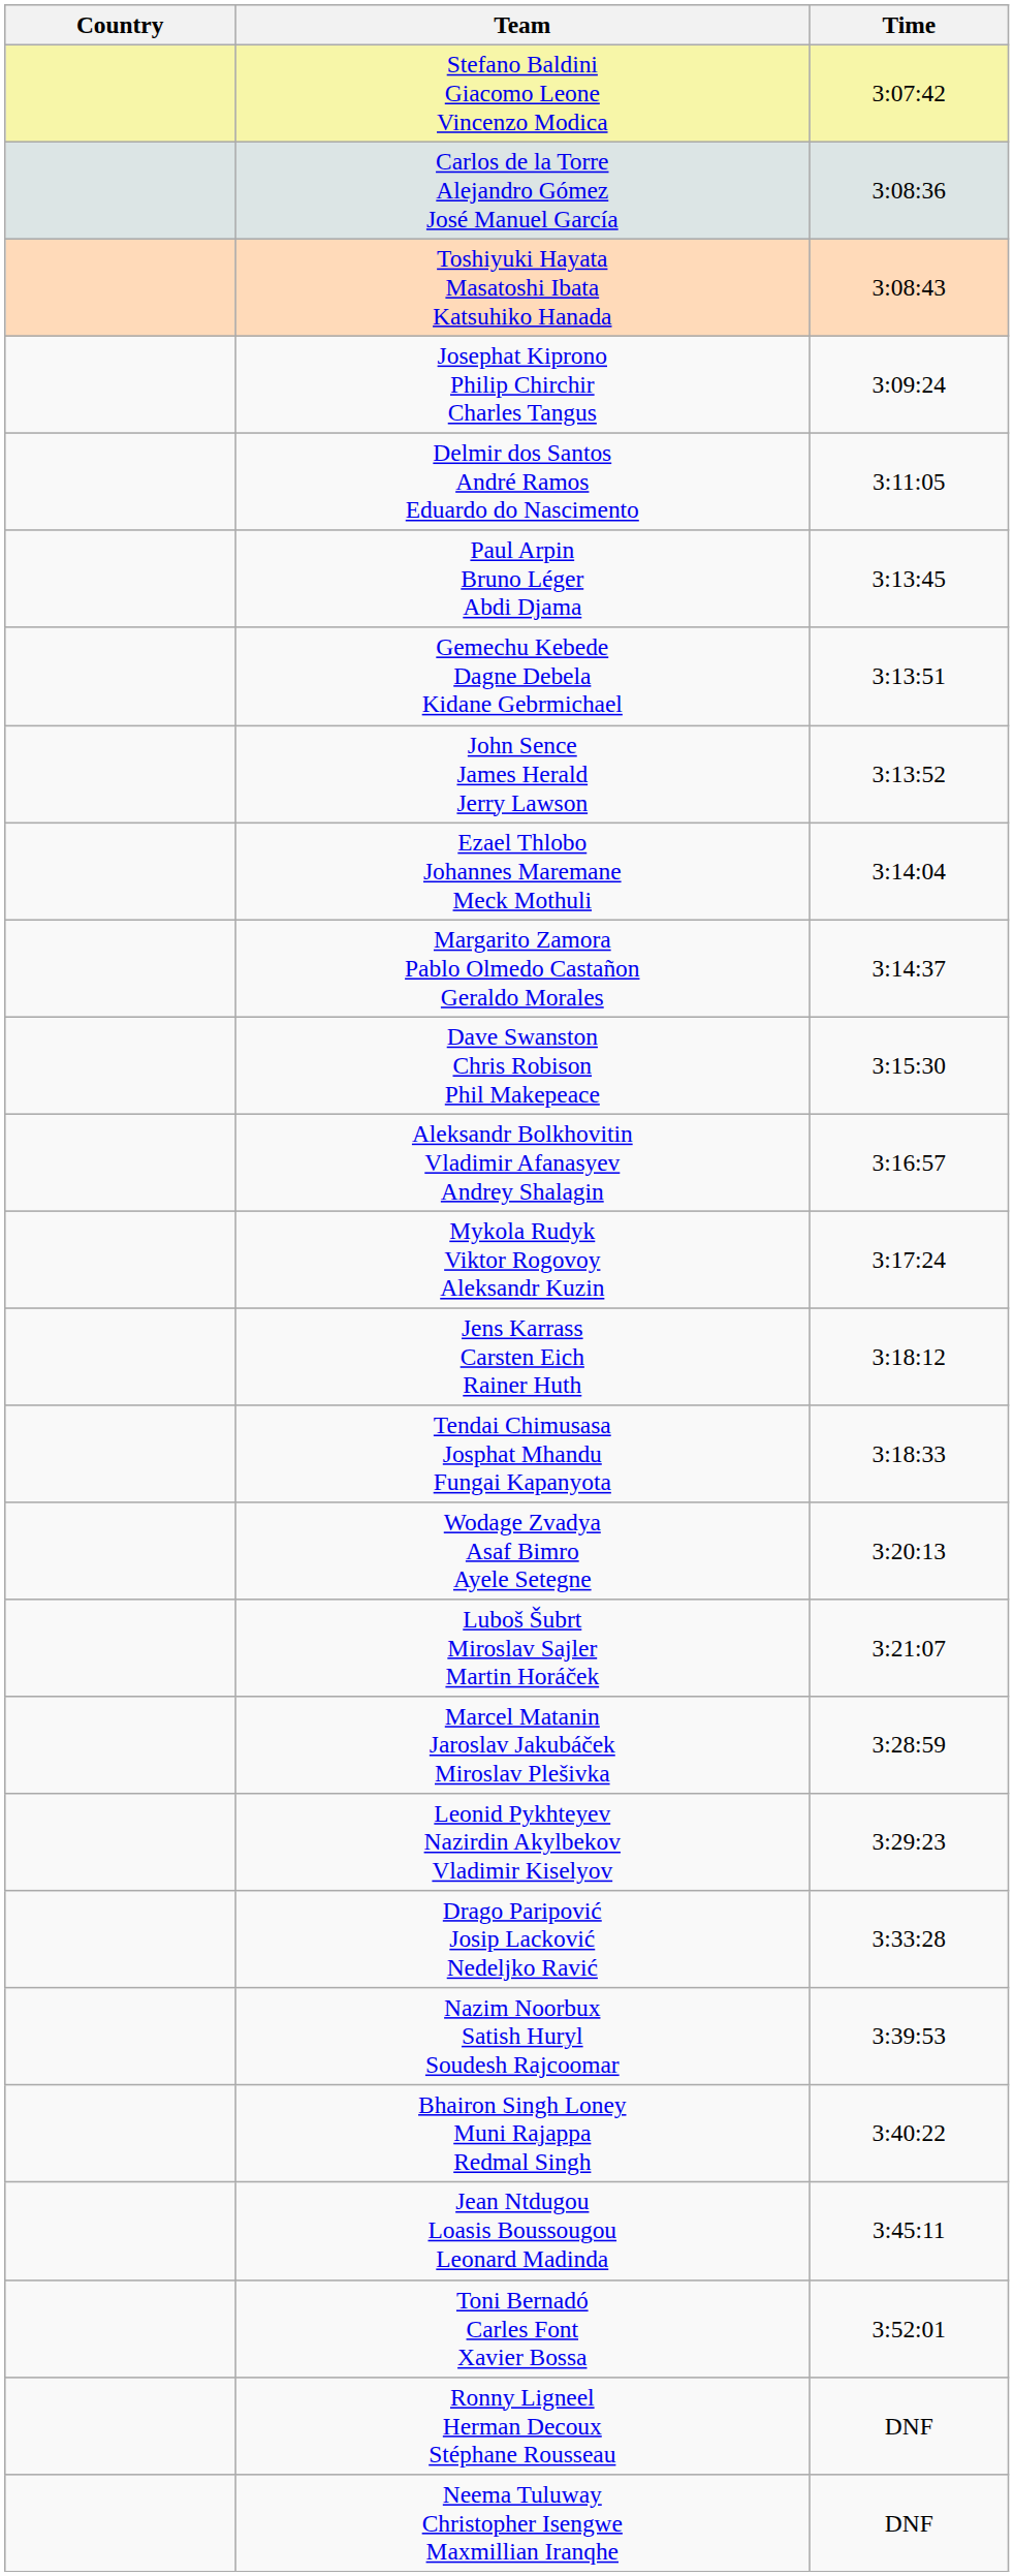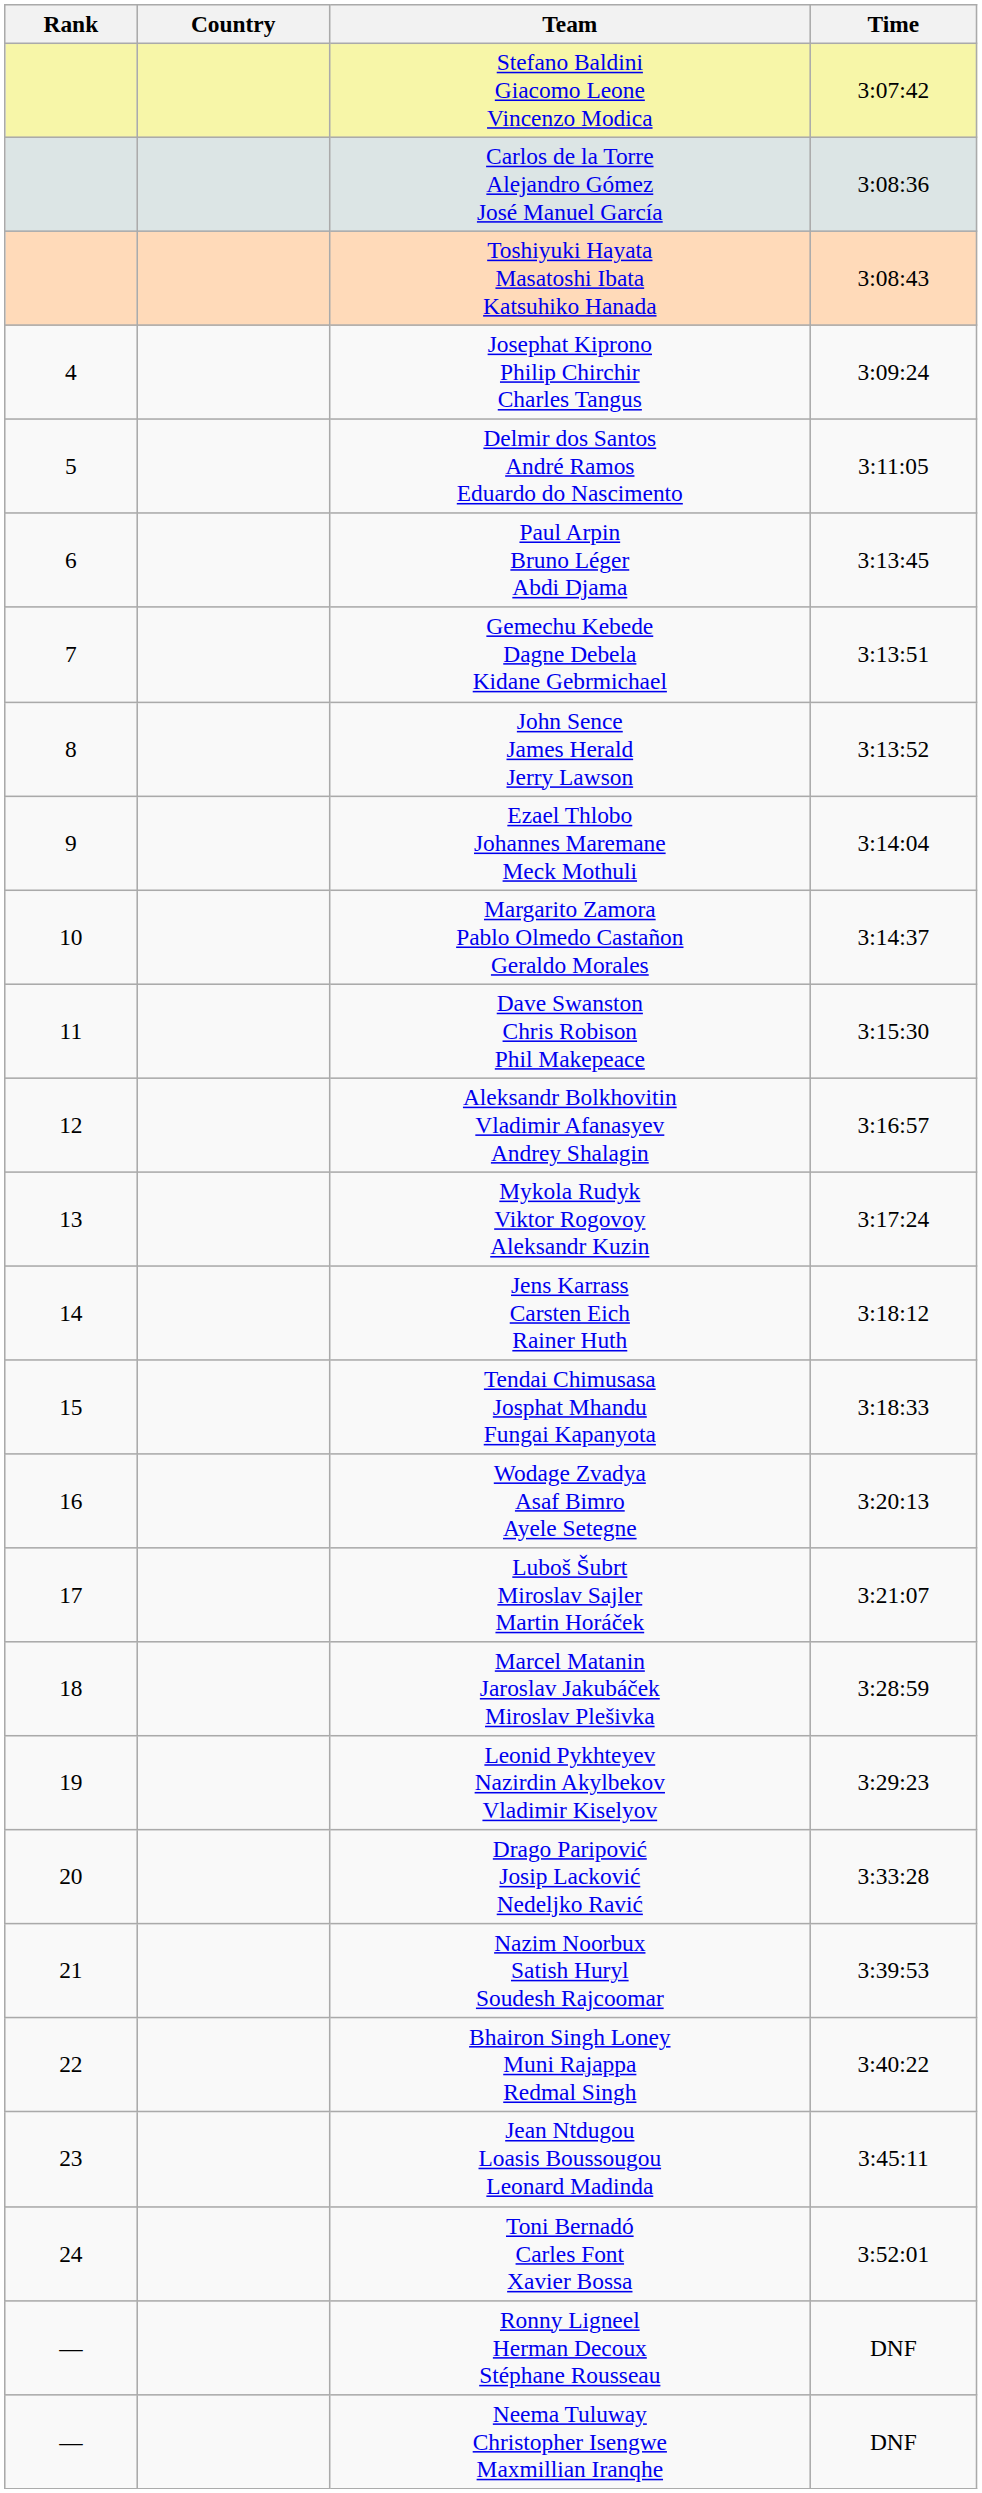+ column: Rank | 4 | 5 | 6 | 7 | 8 | 9 | 10 | 11 | 12 | 13 | 14 | 15 | 16 | 17 | 18 | 19 | 20 | 21 | 22 | 23 | 24 | — | —
